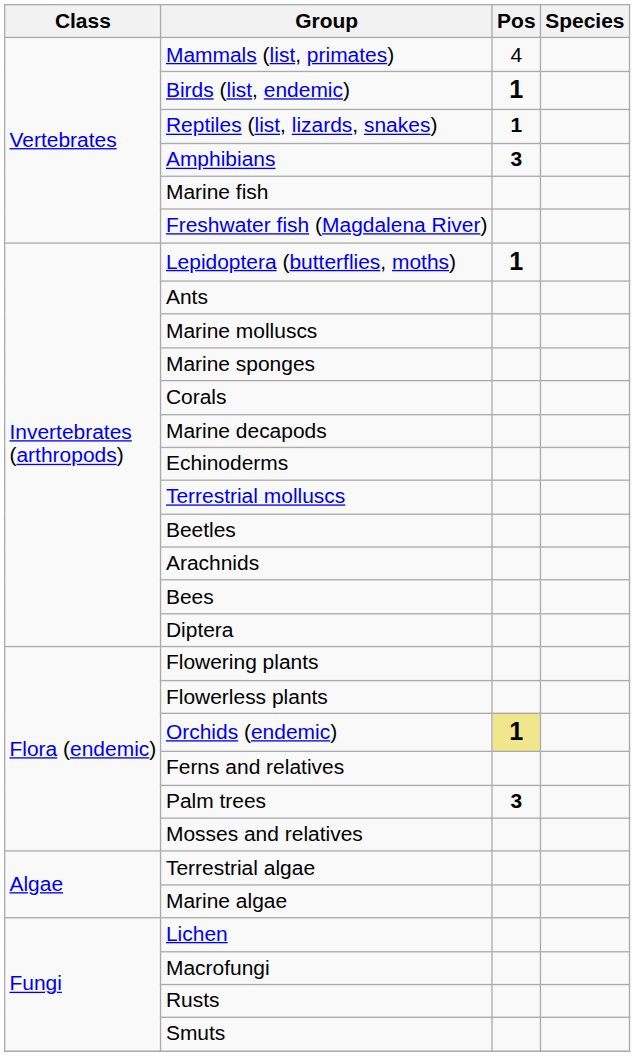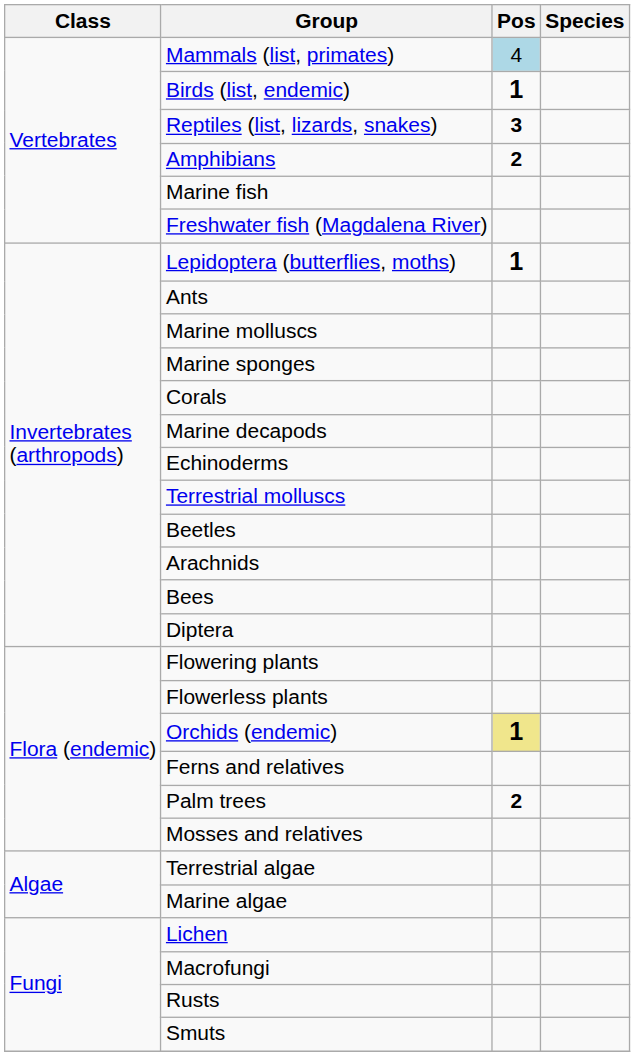Mammals (list, primates) | Pos: no background -> lightblue background
Reptiles (list, lizards, snakes) | Pos: 1 -> 3
Amphibians | Pos: 3 -> 2
Palm trees | Pos: 3 -> 2
